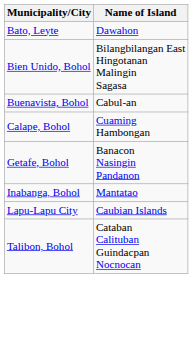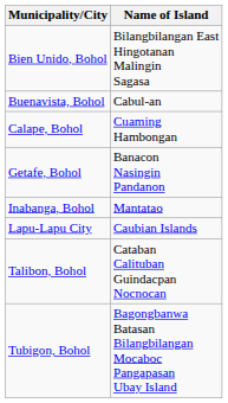- row: Bato, Leyte | Dawahon
+ row: Tubigon, Bohol | Bagongbanwa Batasan Bilangbilangan Mocaboc Pangapasan Ubay Island
